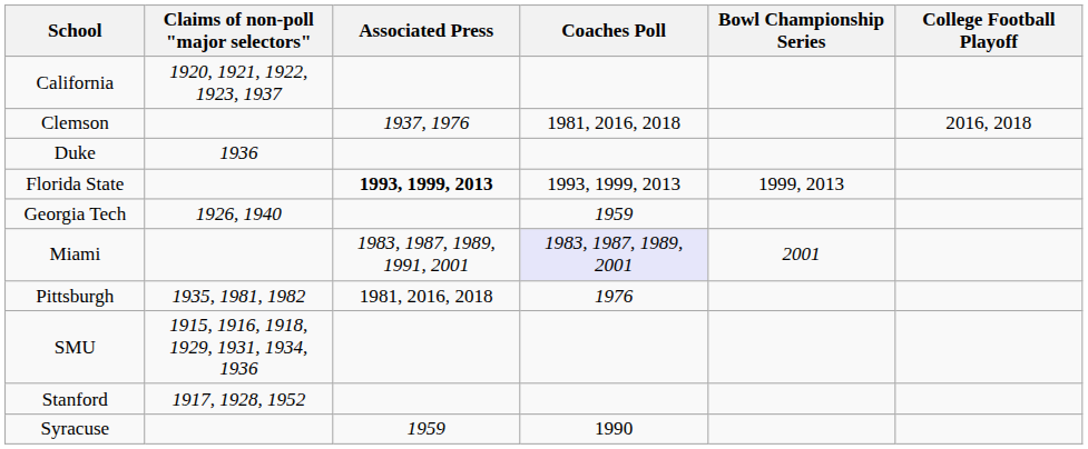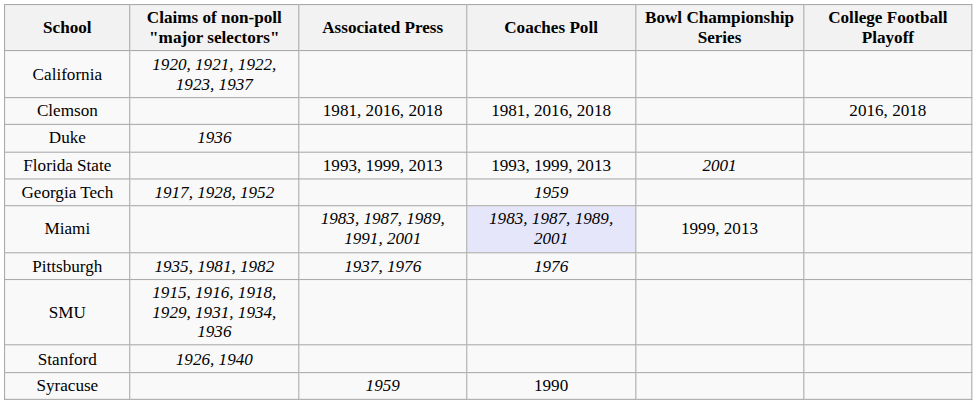Clemson | Associated Press: 1937, 1976 -> 1981, 2016, 2018
Florida State | Associated Press: bold -> normal
Florida State | Bowl Championship Series: 1999, 2013 -> 2001
Georgia Tech | Claims of non-poll "major selectors": 1926, 1940 -> 1917, 1928, 1952
Miami | Bowl Championship Series: 2001 -> 1999, 2013
Pittsburgh | Associated Press: 1981, 2016, 2018 -> 1937, 1976
Stanford | Claims of non-poll "major selectors": 1917, 1928, 1952 -> 1926, 1940
